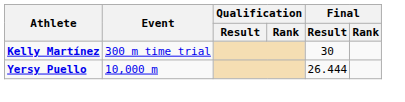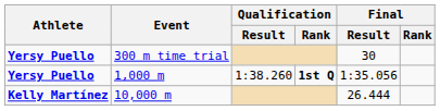300 m time trial | Athlete: Kelly Martínez -> Yersy Puello
+ row: Yersy Puello | 1,000 m | 1:38.260 | 1st Q | 1:35.056
10,000 m | Athlete: Yersy Puello -> Kelly Martínez
